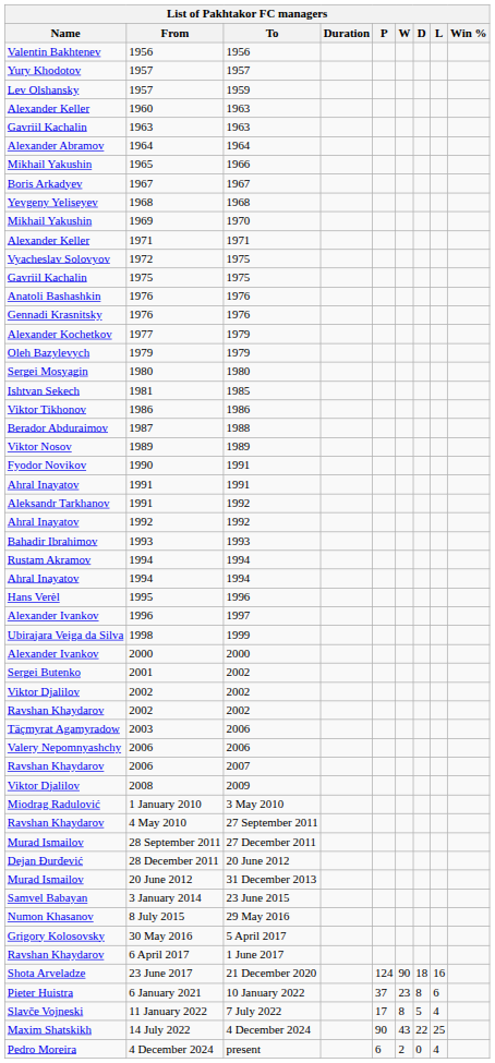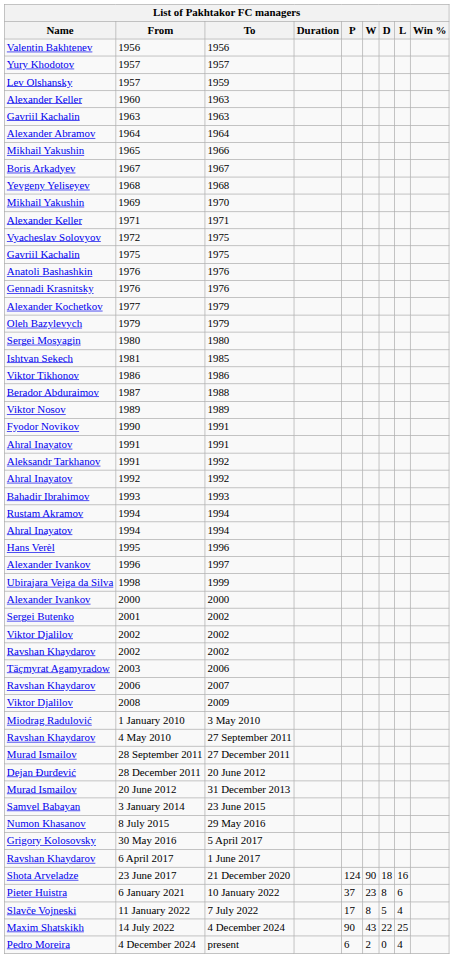- row: Valery Nepomnyashchy | 2006 | 2006
